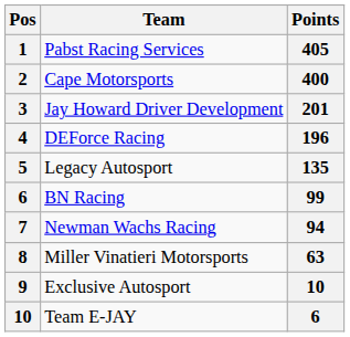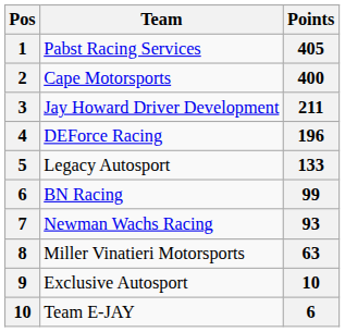Jay Howard Driver Development | Points: 201 -> 211
Legacy Autosport | Points: 135 -> 133
Newman Wachs Racing | Points: 94 -> 93
